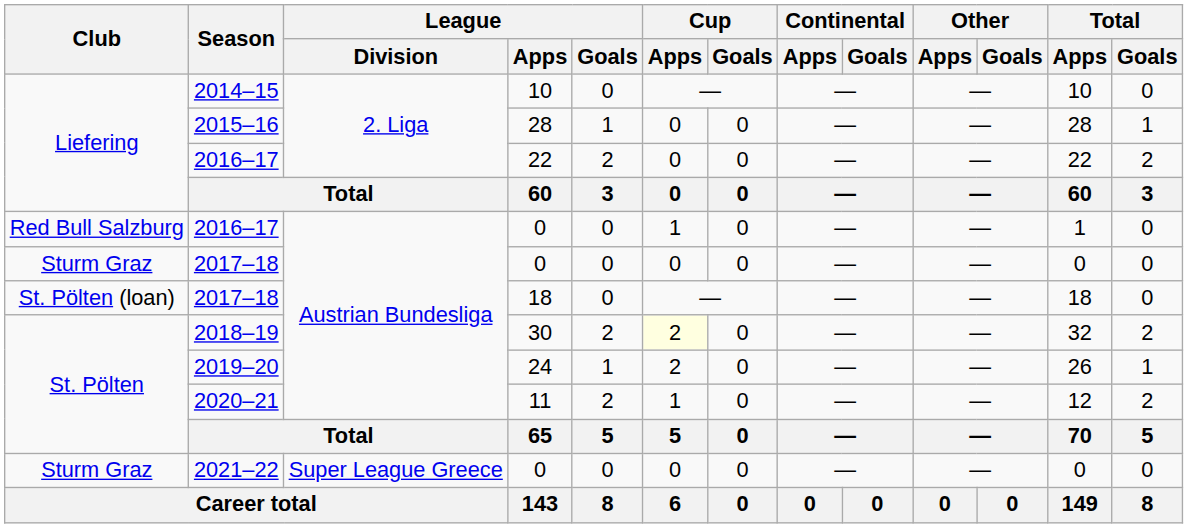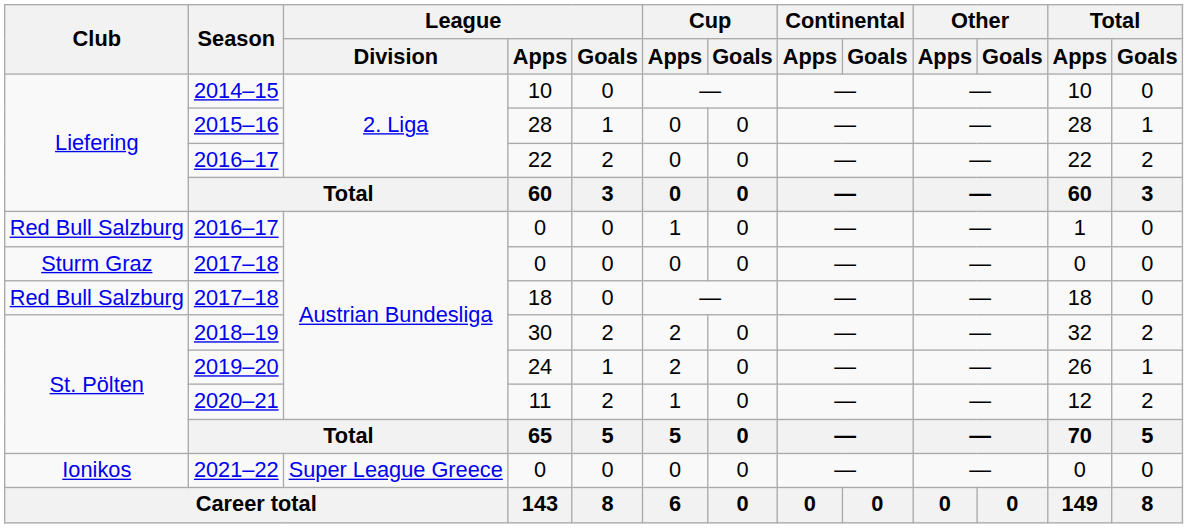2017–18 / 18 | Club: St. Pölten (loan) -> Red Bull Salzburg
2018–19 | Cup / Apps: lightyellow background -> no background
2021–22 | Club: Sturm Graz -> Ionikos
